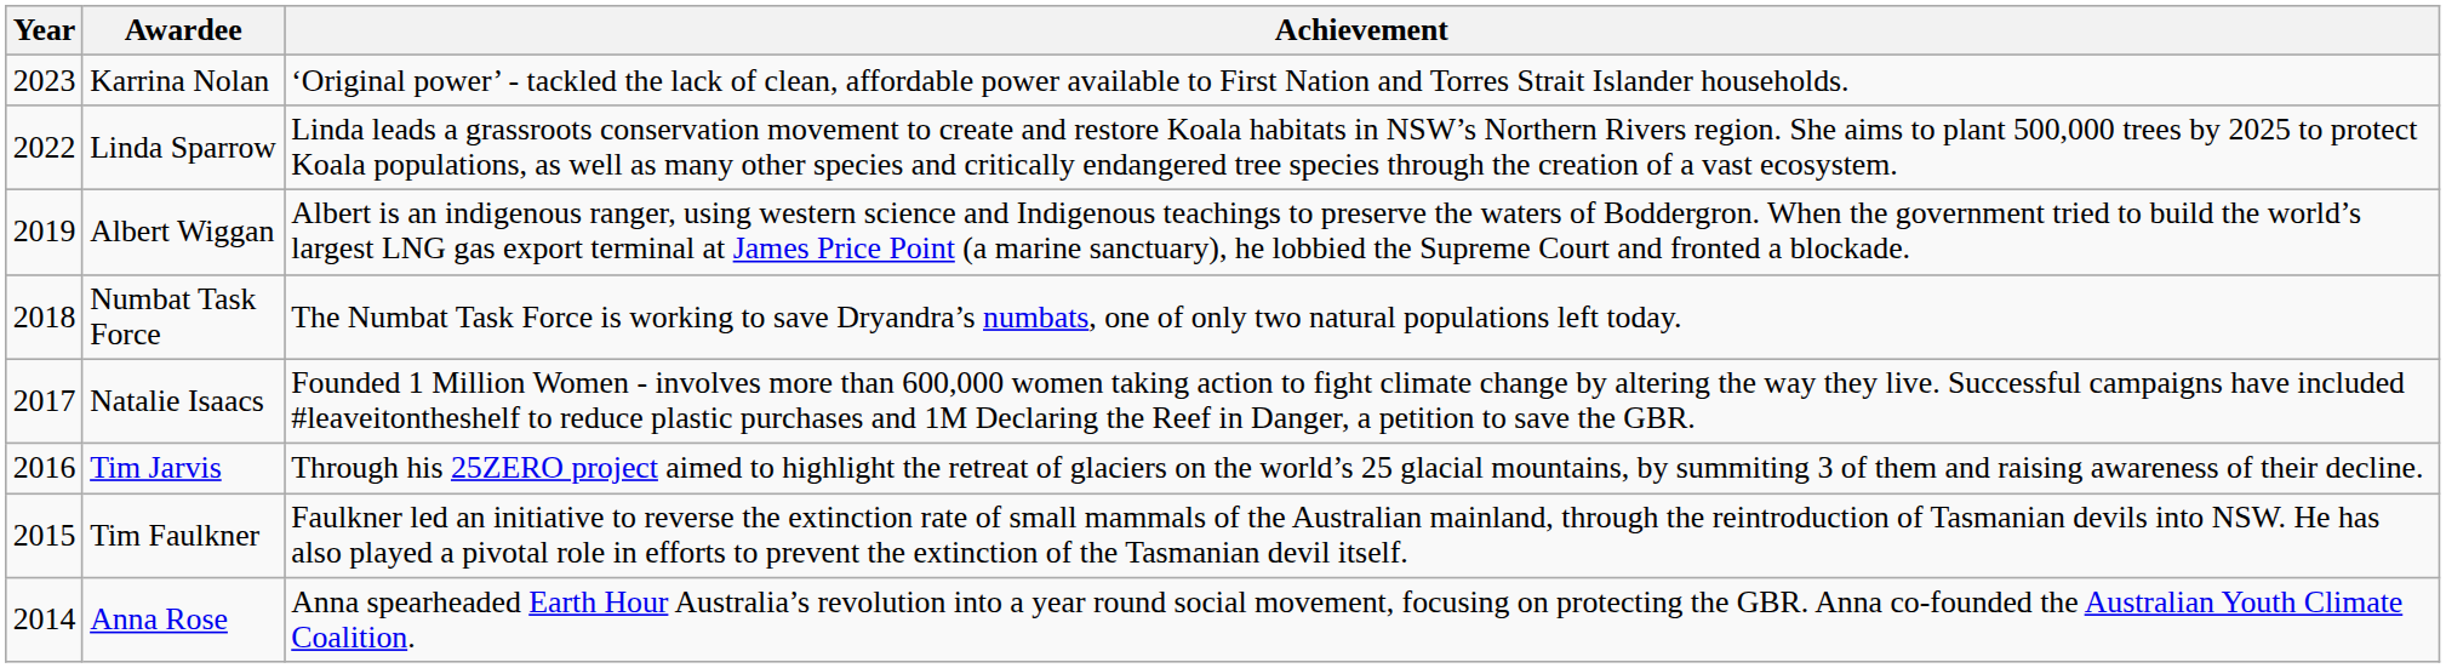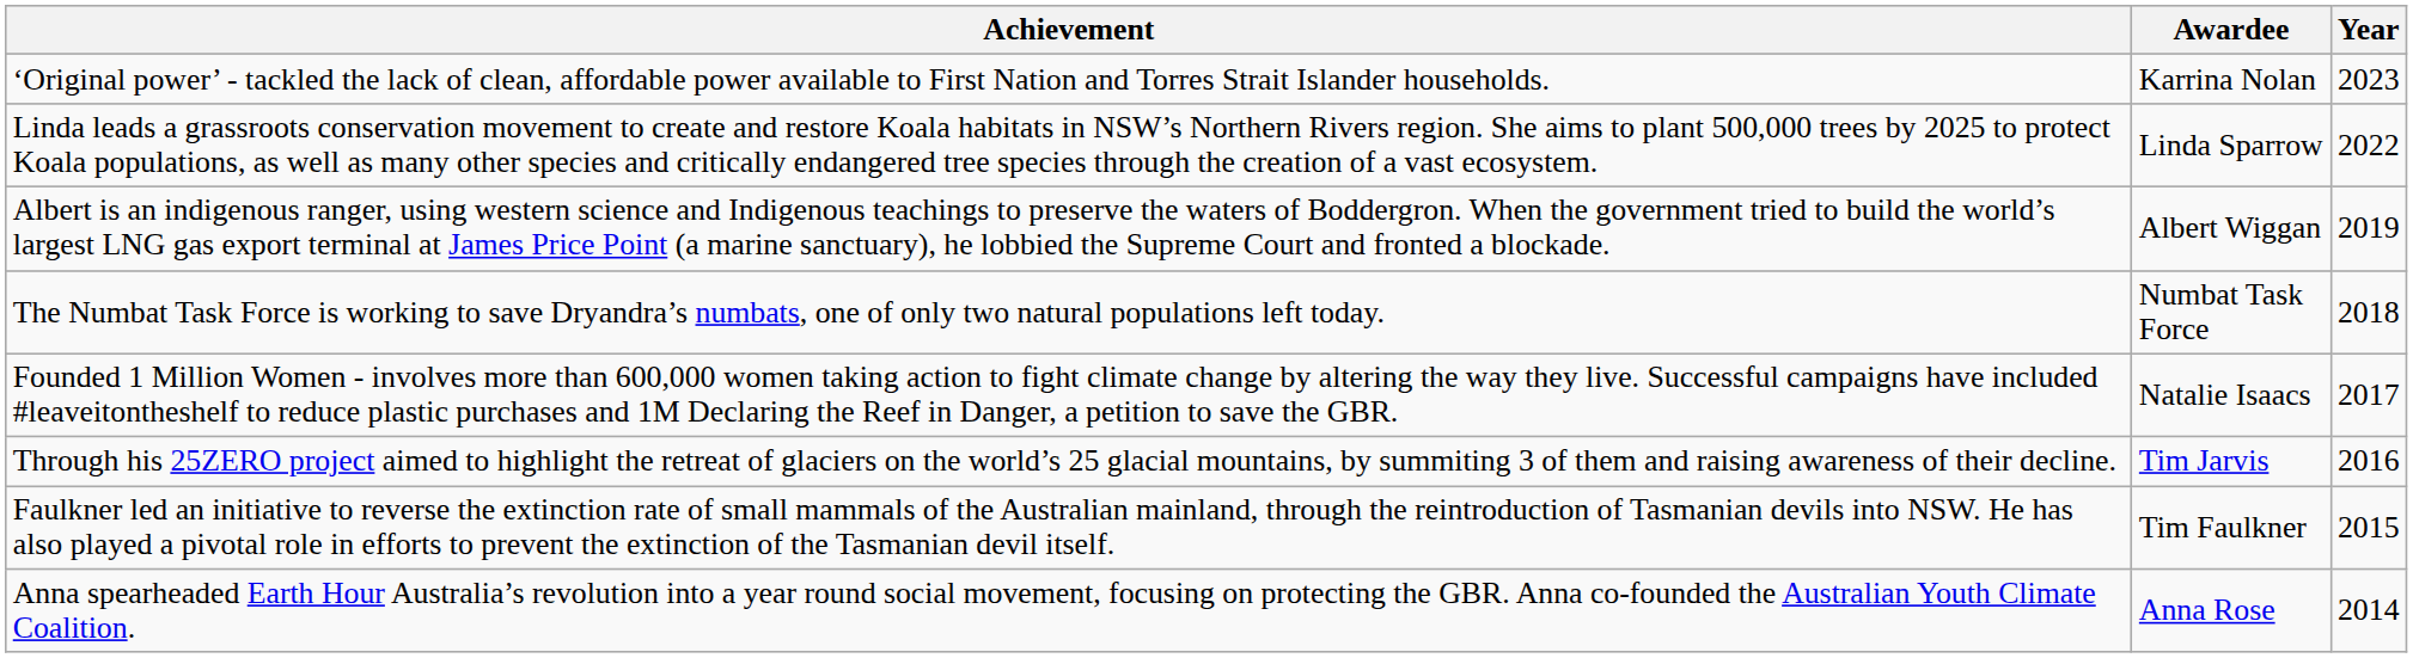columns swapped: Year <-> Achievement
